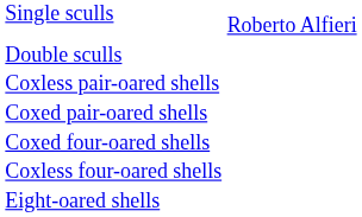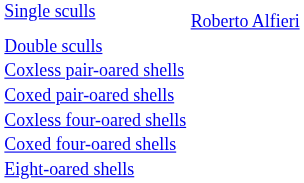rows swapped: Coxless four-oared shells <-> Coxed four-oared shells
